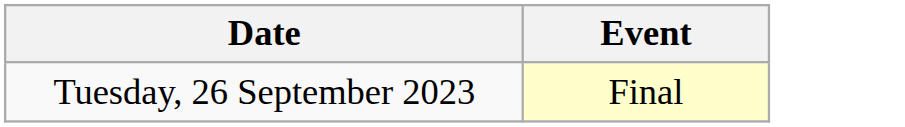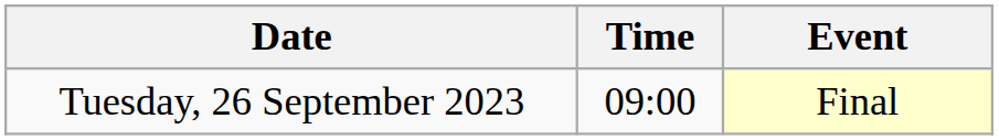+ column: Time | 09:00
